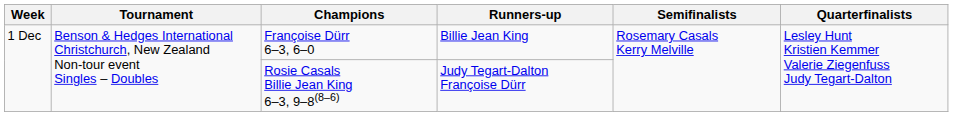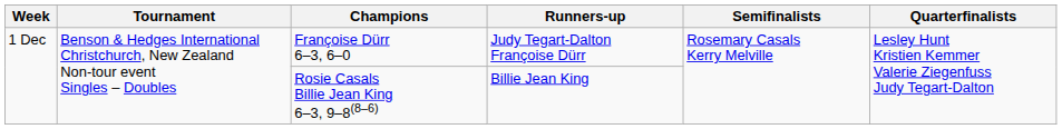Françoise Dürr 6–3, 6–0 | Runners-up: Billie Jean King -> Judy Tegart-Dalton Françoise Dürr
Rosie Casals Billie Jean King 6–3, 9–8(8–6) | Runners-up: Judy Tegart-Dalton Françoise Dürr -> Billie Jean King
